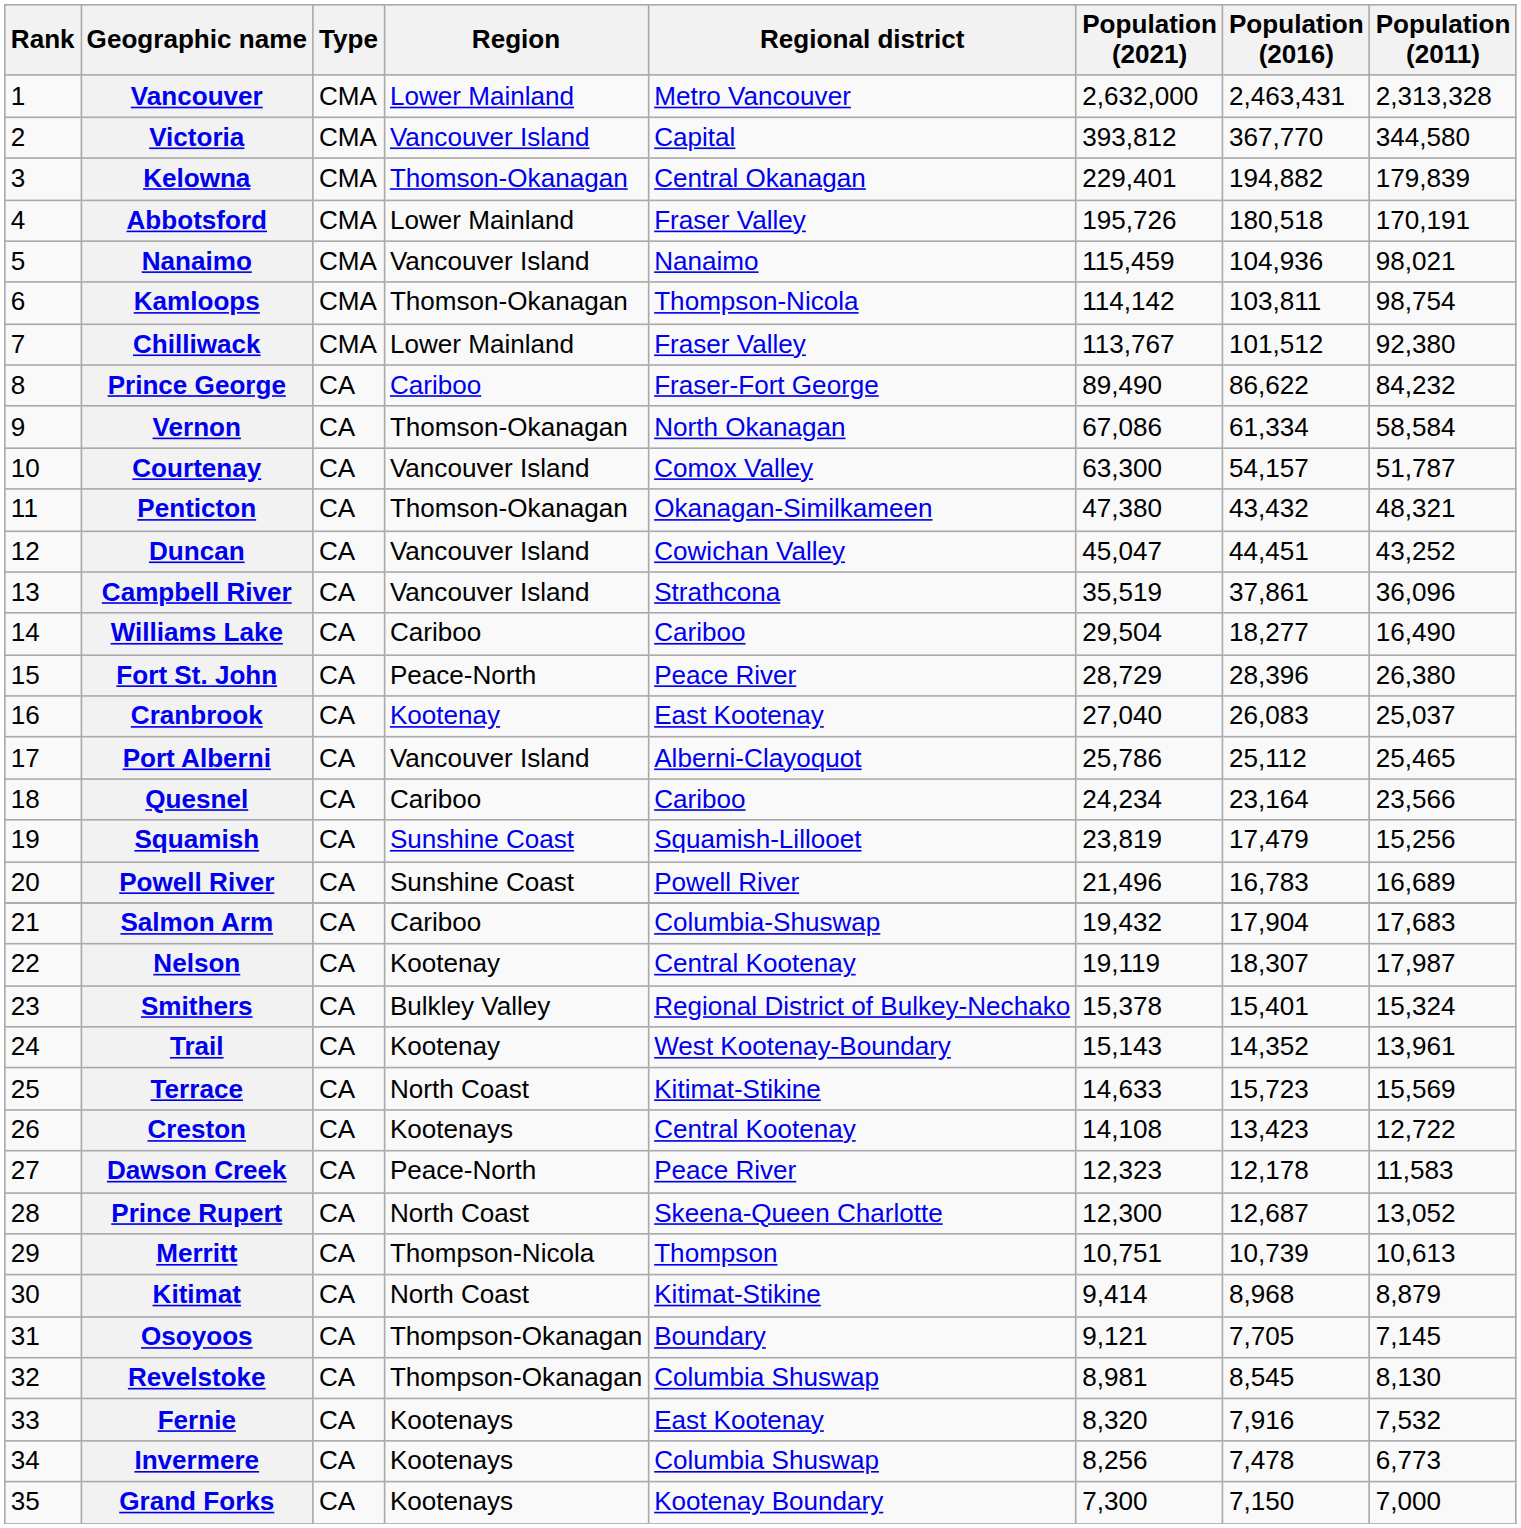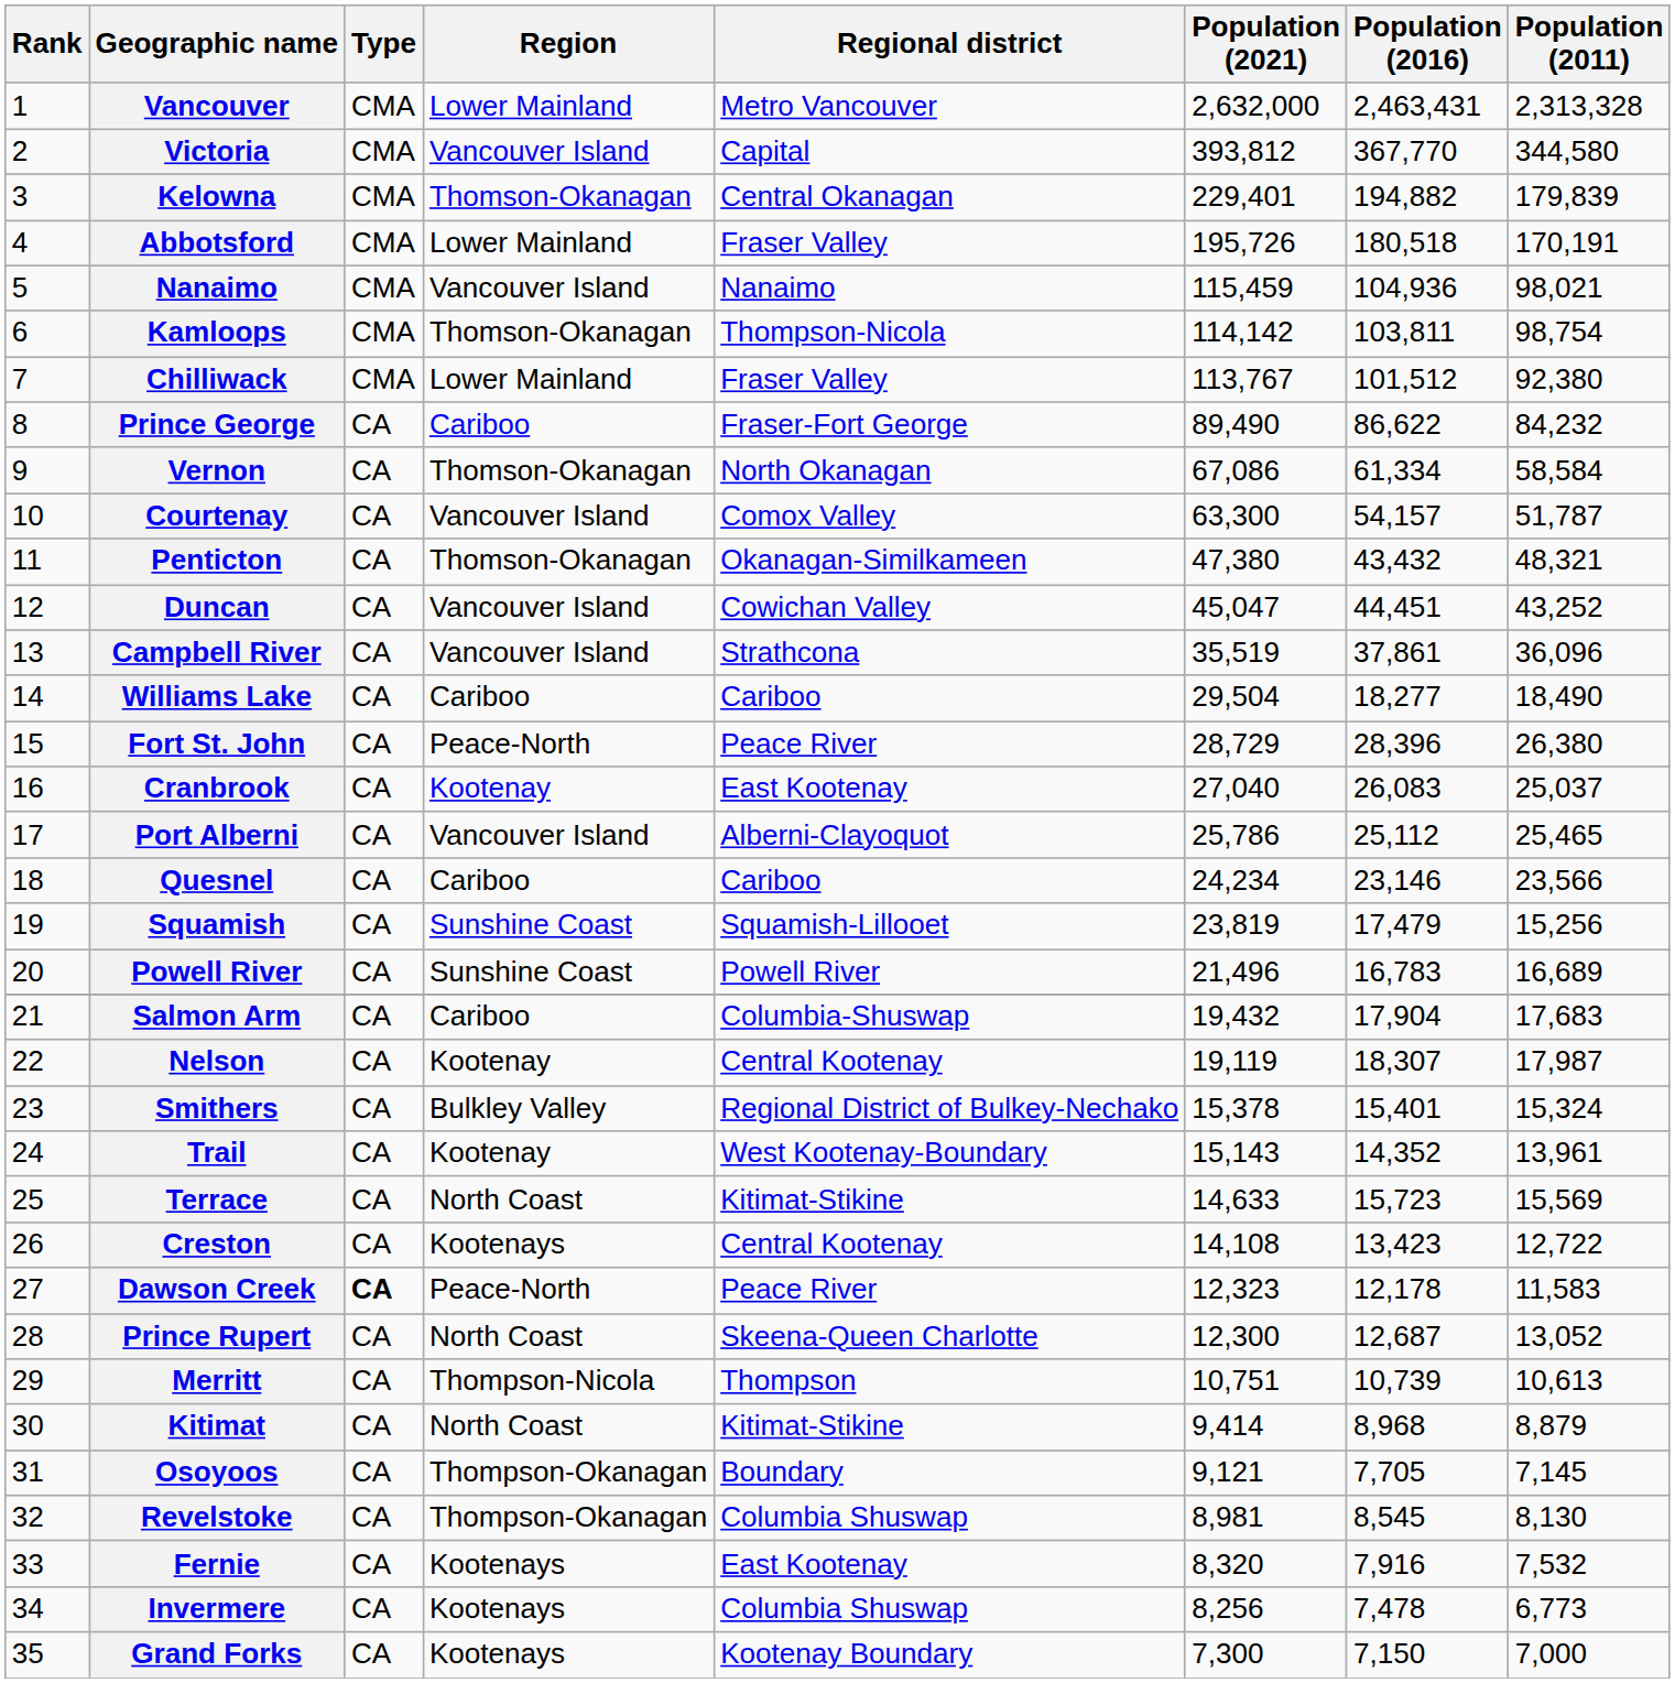Williams Lake | Population (2011): 16,490 -> 18,490
Quesnel | Population (2016): 23,164 -> 23,146
Dawson Creek | Type: normal -> bold
